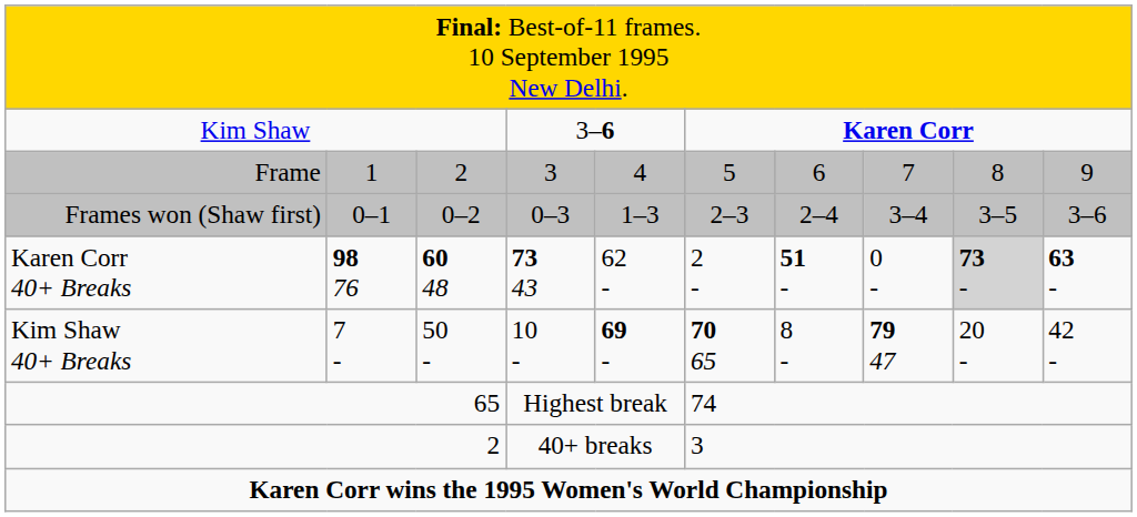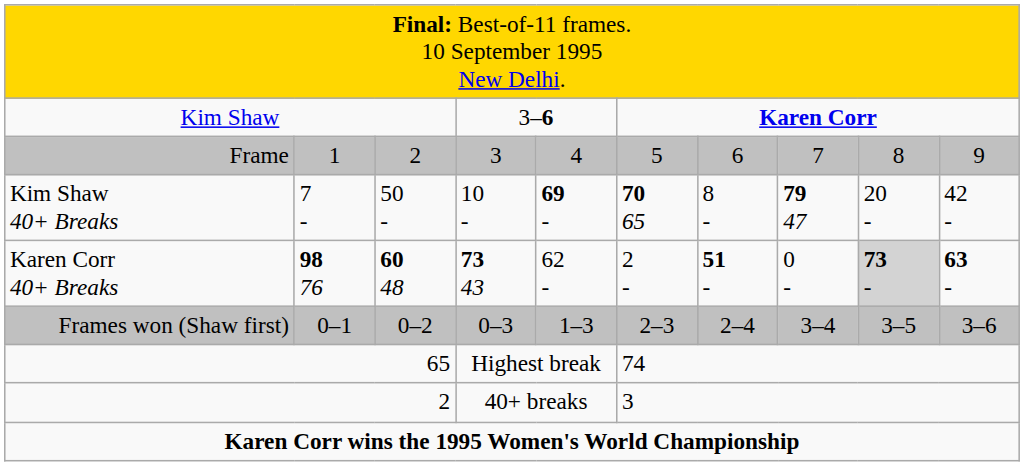rows swapped: Kim Shaw 40+ Breaks <-> Frames won (Shaw first)
